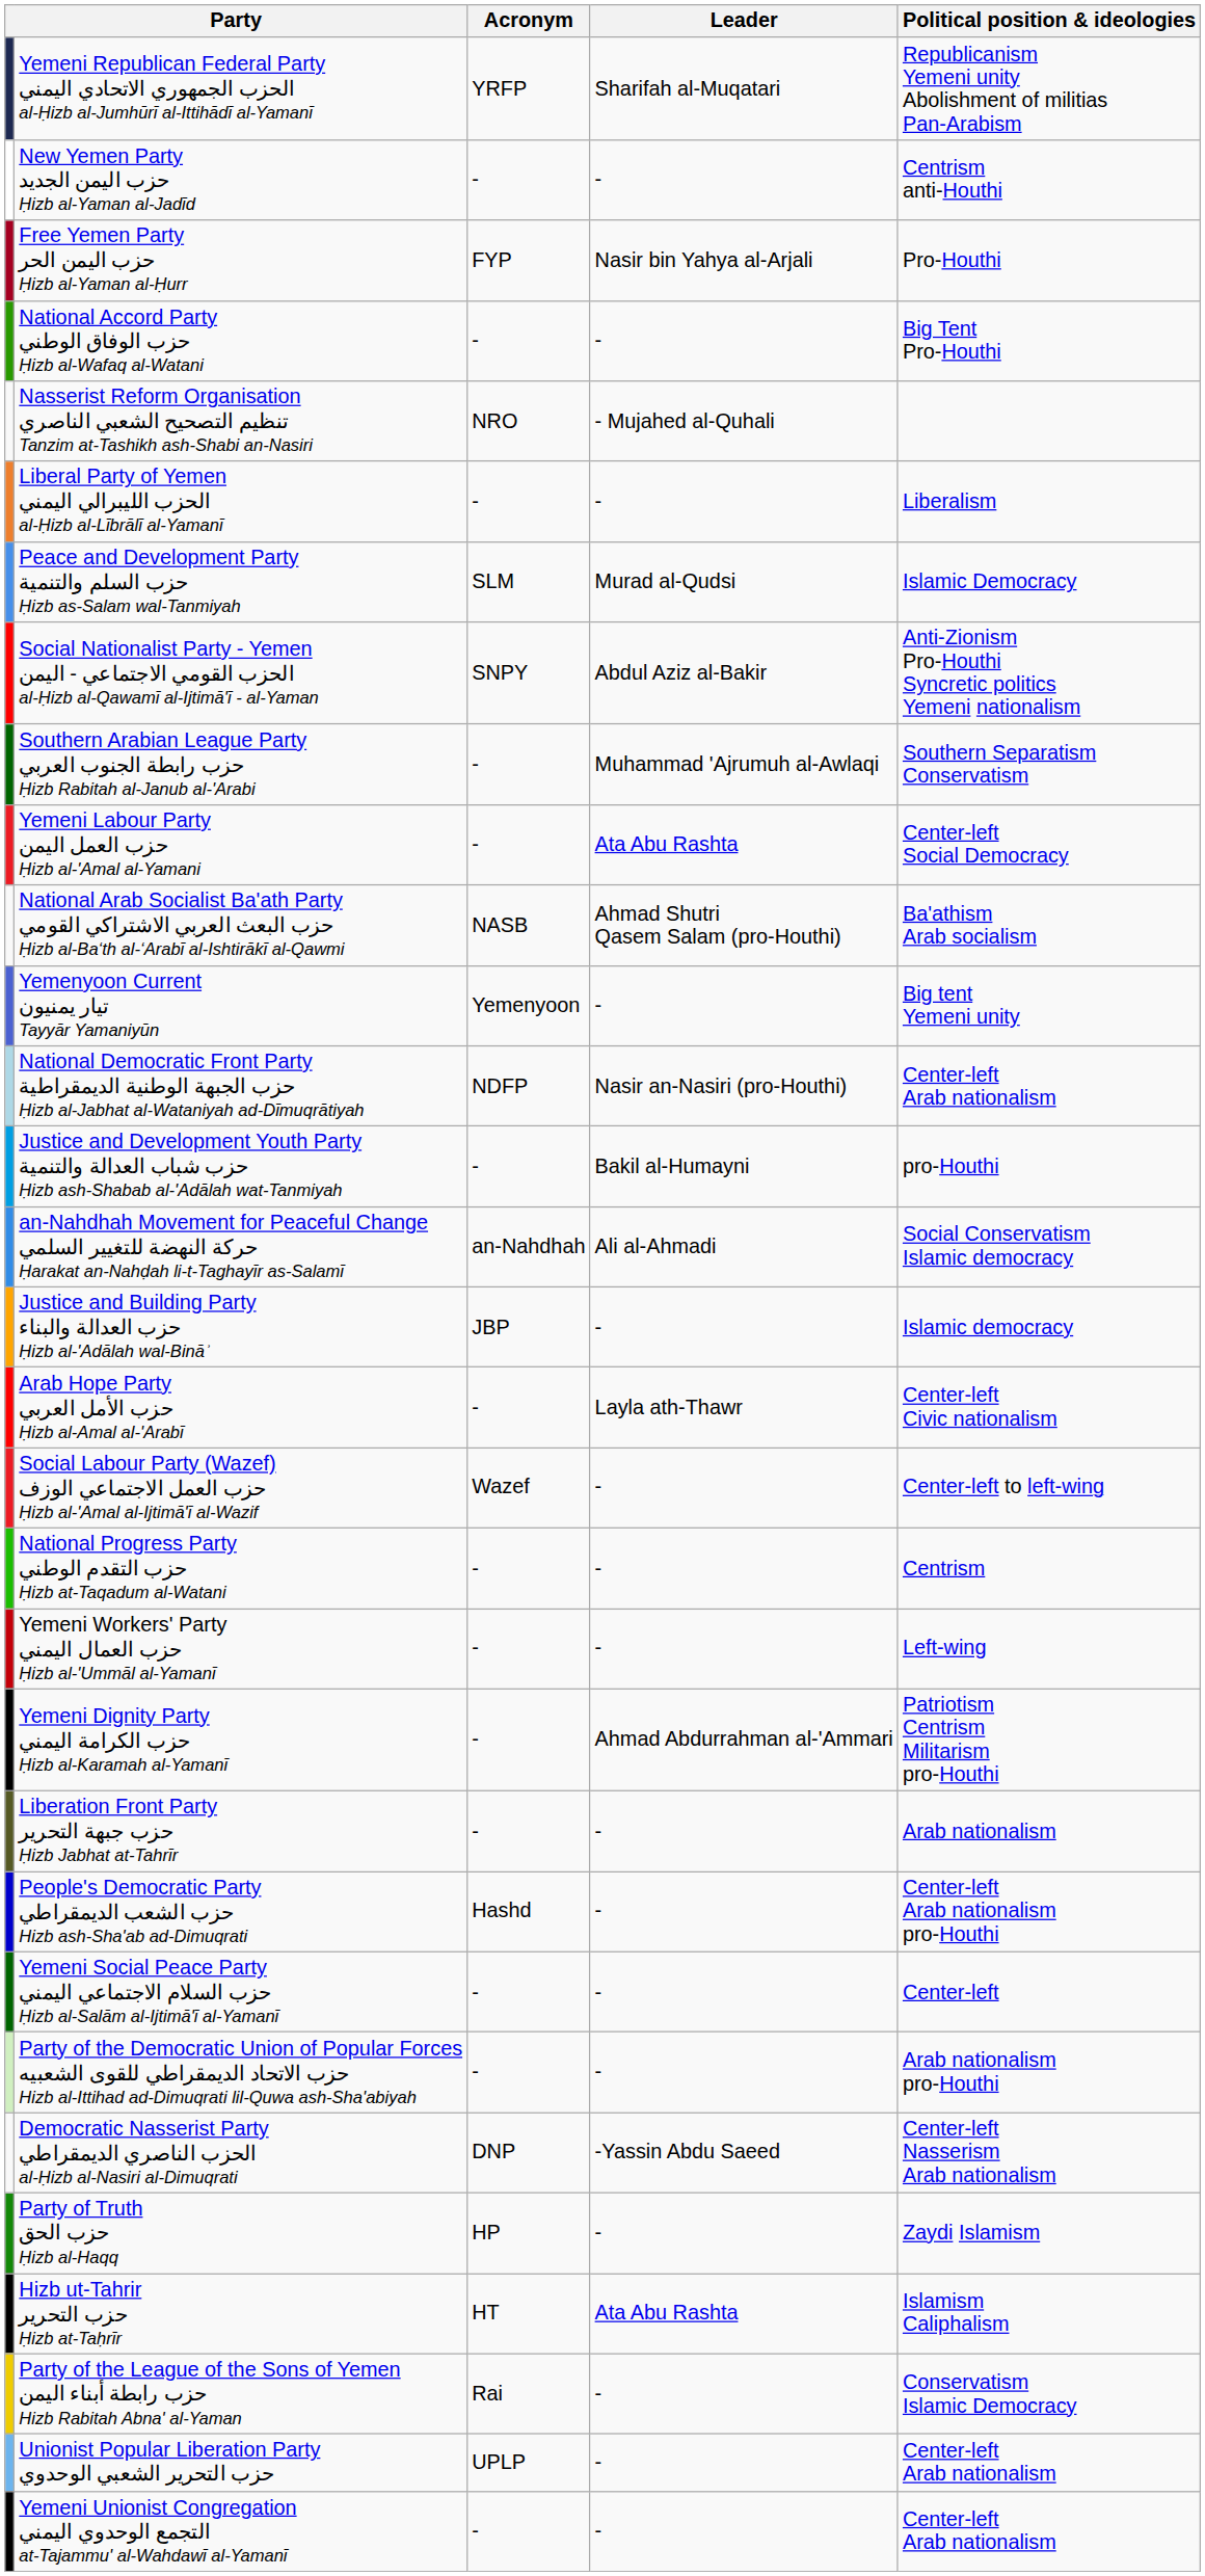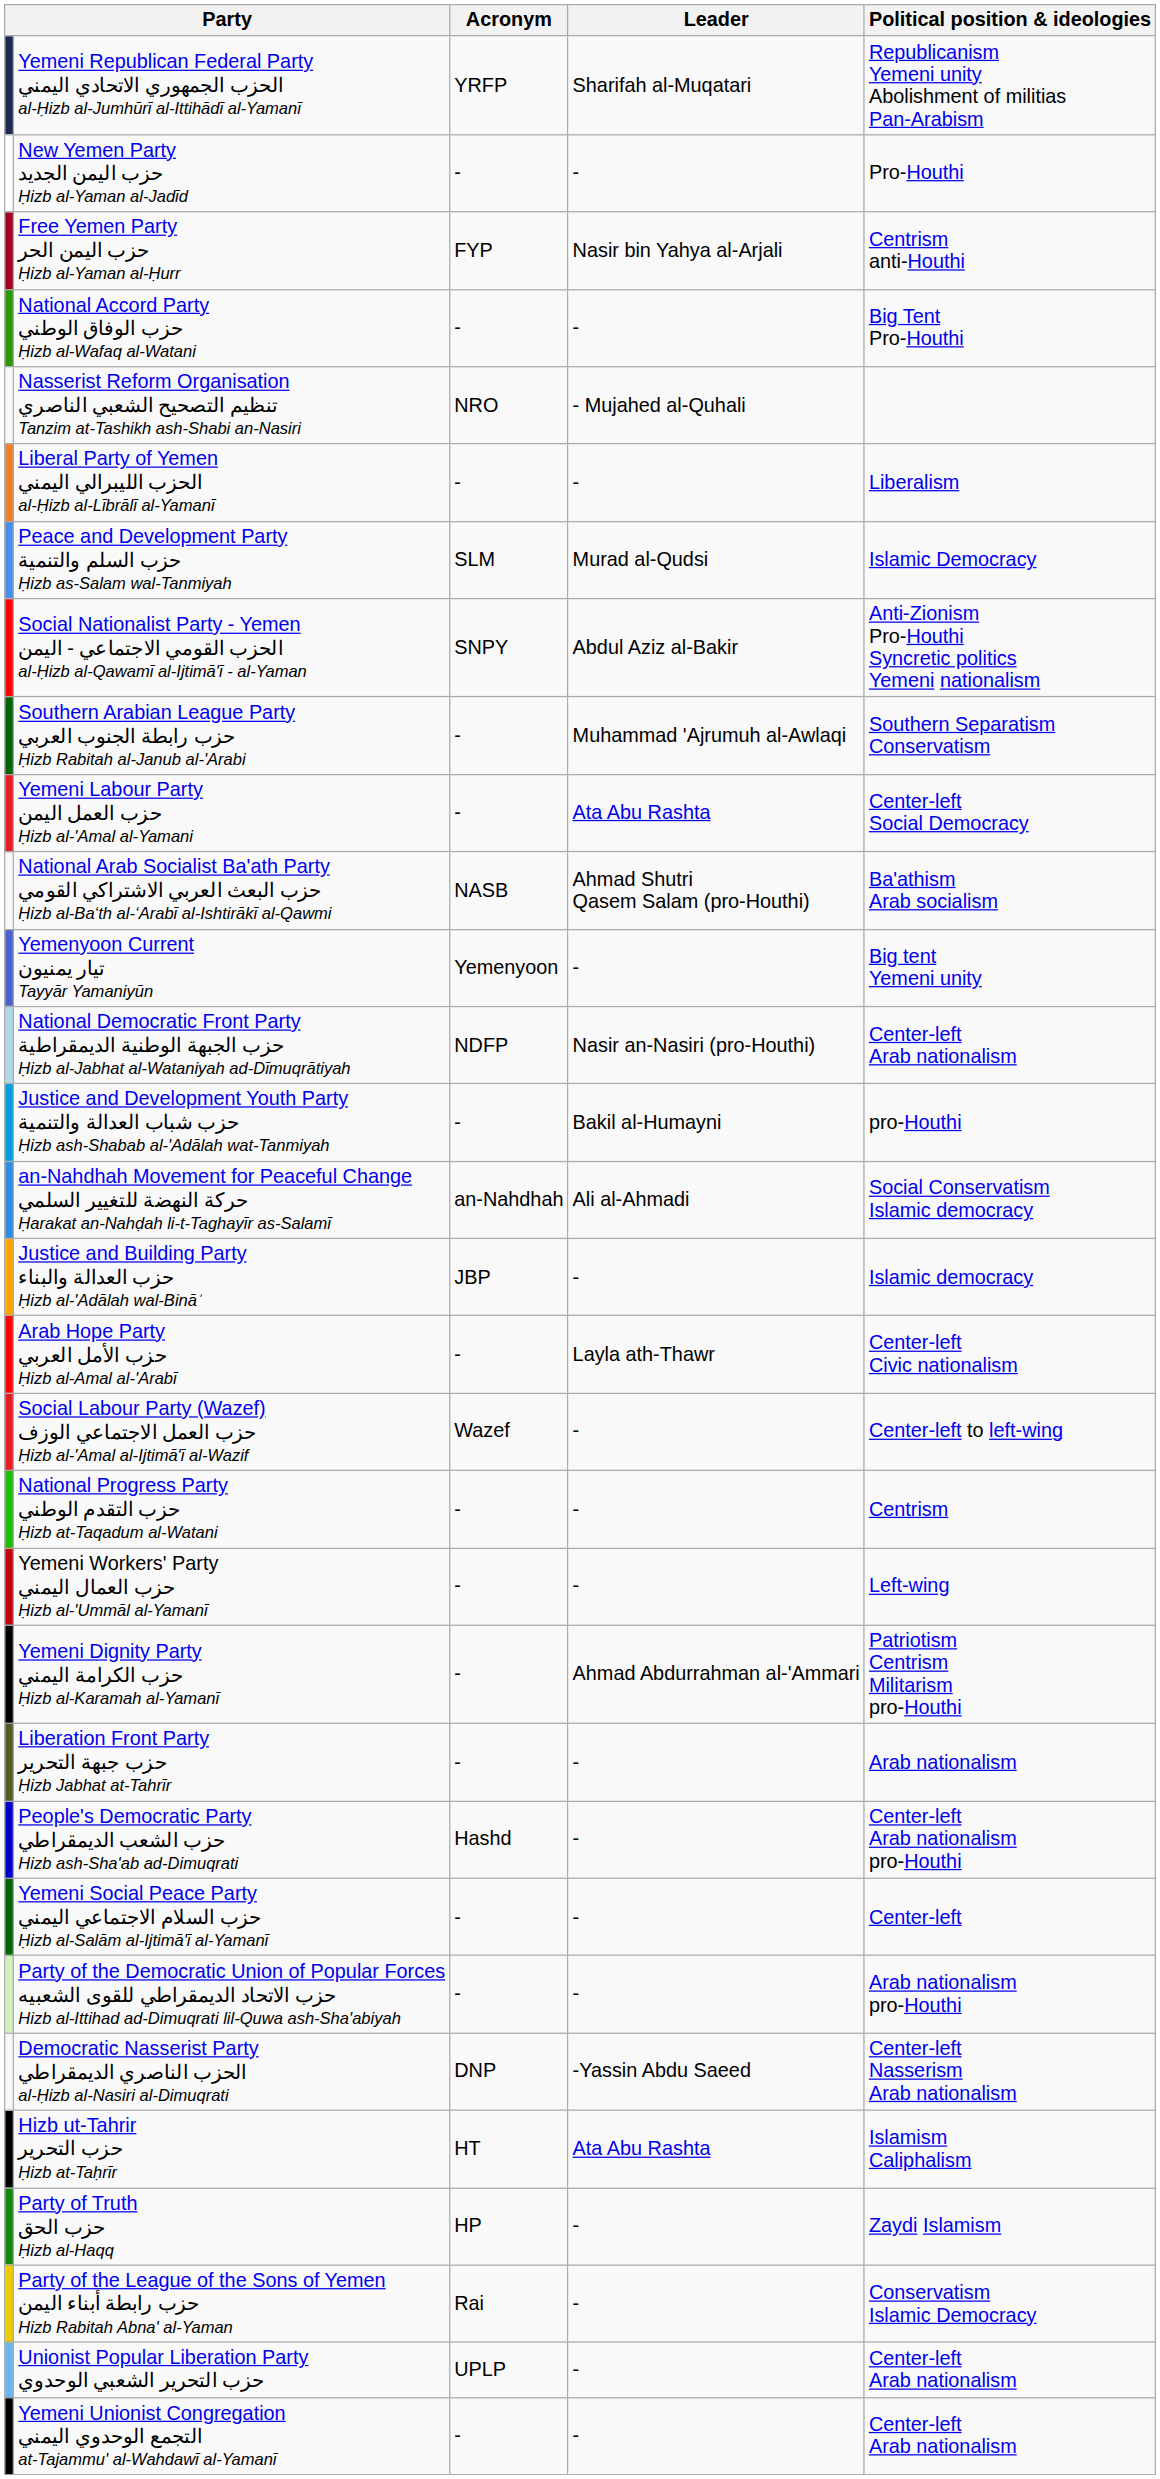New Yemen Party حزب اليمن الجديد Ḥizb al-Yaman al-Jadīd | Political position & ideologies: Centrism anti-Houthi -> Pro-Houthi
Free Yemen Party حزب اليمن الحر Ḥizb al-Yaman al-Ḥurr | Political position & ideologies: Pro-Houthi -> Centrism anti-Houthi
rows swapped: Hizb ut-Tahrir حزب التحرير Ḥizb at-Taḥrīr <-> Party of Truth حزب الحق Ḥizb al-Haqq
